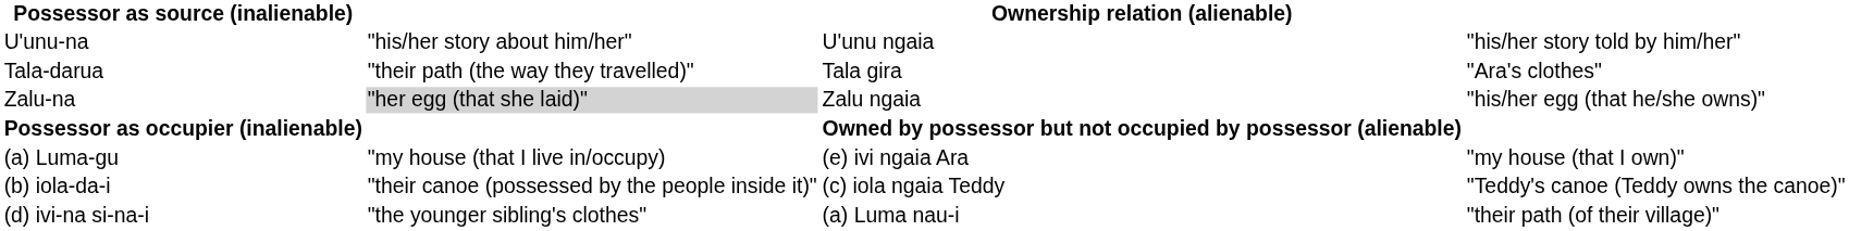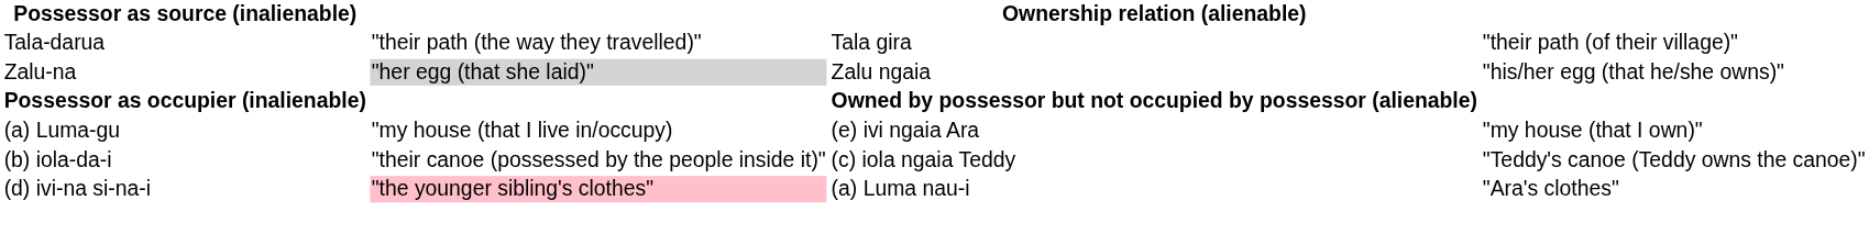- row: U'unu-na | "his/her story about him/her" | U'unu ngaia | "his/her story told by him/her"
Tala-darua | column 4: "Ara's clothes" -> "their path (of their village)"
(d) ivi-na si-na-i | column 2: no background -> pink background
(d) ivi-na si-na-i | column 4: "their path (of their village)" -> "Ara's clothes"
